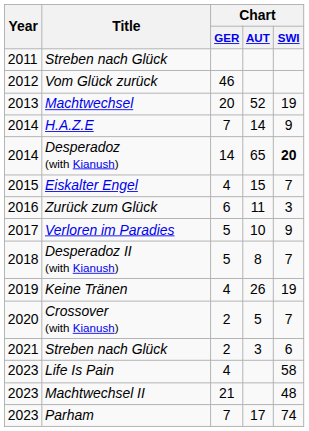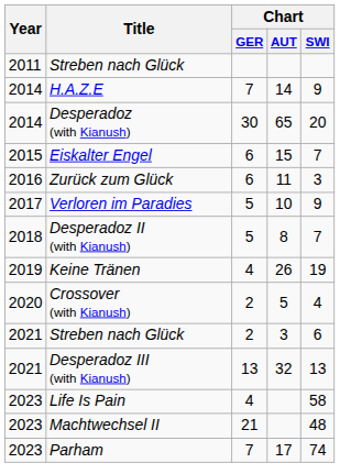- row: 2012 | Vom Glück zurück | 46
- row: 2013 | Machtwechsel | 20 | 52 | 19
Desperadoz (with Kianush) | Chart / GER: 14 -> 30
Desperadoz (with Kianush) | Chart / SWI: bold -> normal
Eiskalter Engel | Chart / GER: 4 -> 6
Crossover (with Kianush) | Chart / SWI: 7 -> 4
+ row: 2021 | Desperadoz III (with Kianush) | 13 | 32 | 13
